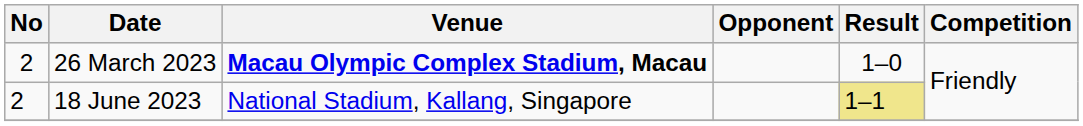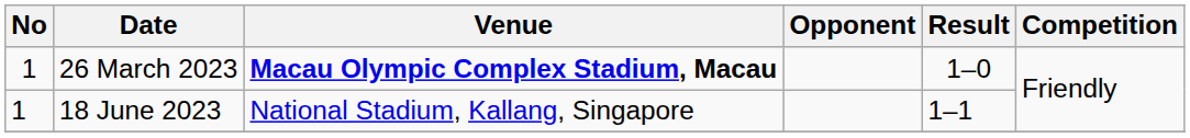26 March 2023 | No: 2 -> 1
18 June 2023 | No: 2 -> 1
18 June 2023 | Result: khaki background -> no background
